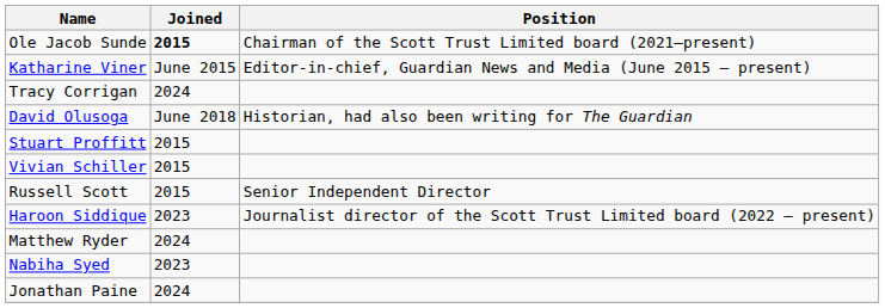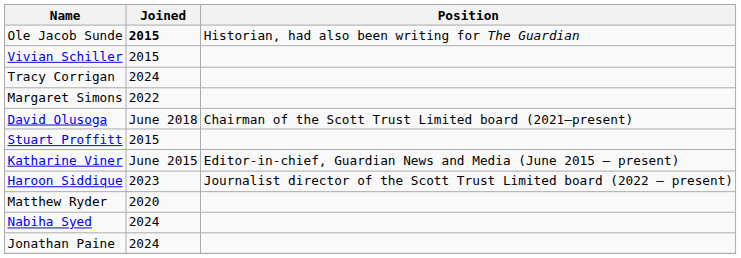Ole Jacob Sunde | Position: Chairman of the Scott Trust Limited board (2021–present) -> Historian, had also been writing for The Guardian
rows swapped: Katharine Viner <-> Vivian Schiller
+ row: Margaret Simons | 2022
David Olusoga | Position: Historian, had also been writing for The Guardian -> Chairman of the Scott Trust Limited board (2021–present)
- row: Russell Scott | 2015 | Senior Independent Director
Matthew Ryder | Joined: 2024 -> 2020
Nabiha Syed | Joined: 2023 -> 2024
